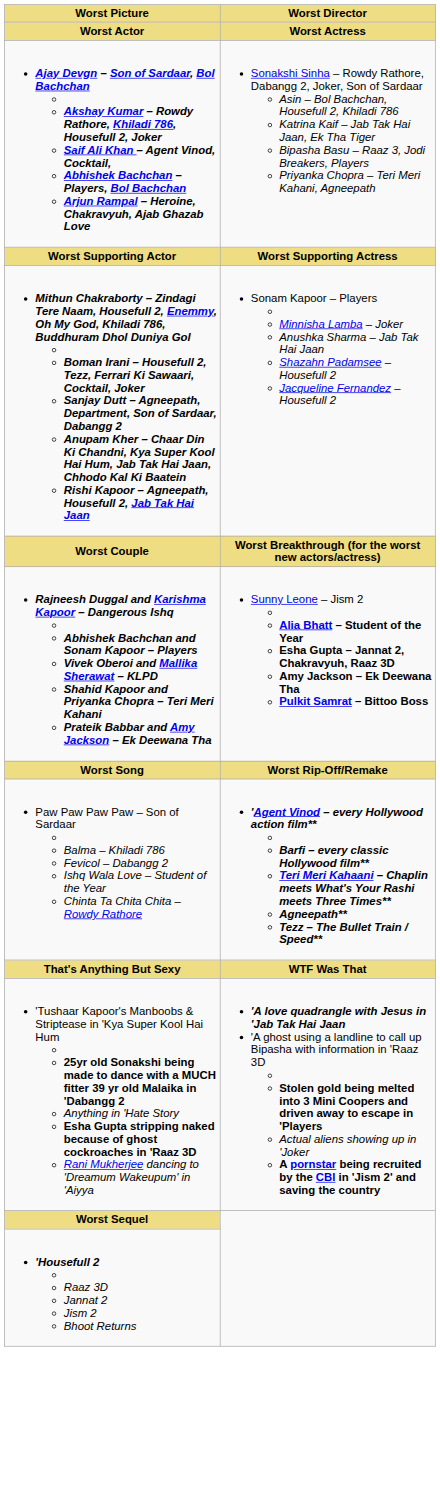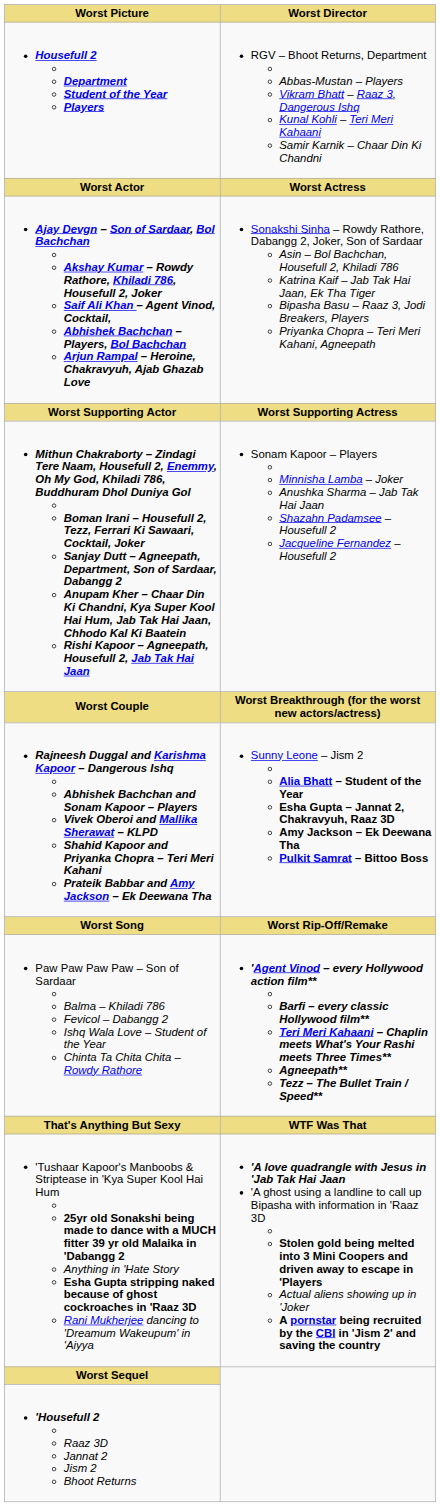+ row: Housefull 2 Department Student of the Year Players | RGV – Bhoot Returns, Department Abbas-Mustan – Players Vikram Bhatt – Raaz 3, Dangerous Ishq Kunal Kohli – Teri Meri Kahaani Samir Karnik – Chaar Din Ki Chandni
